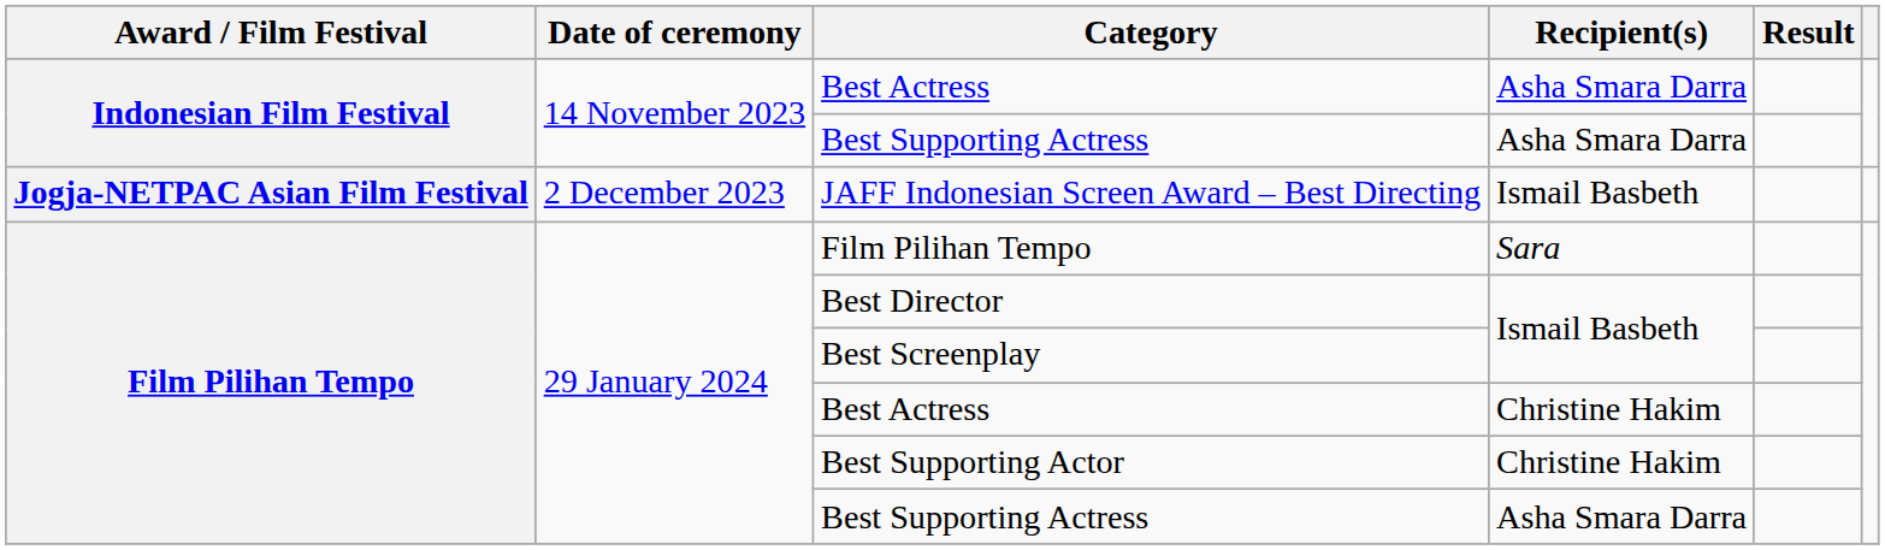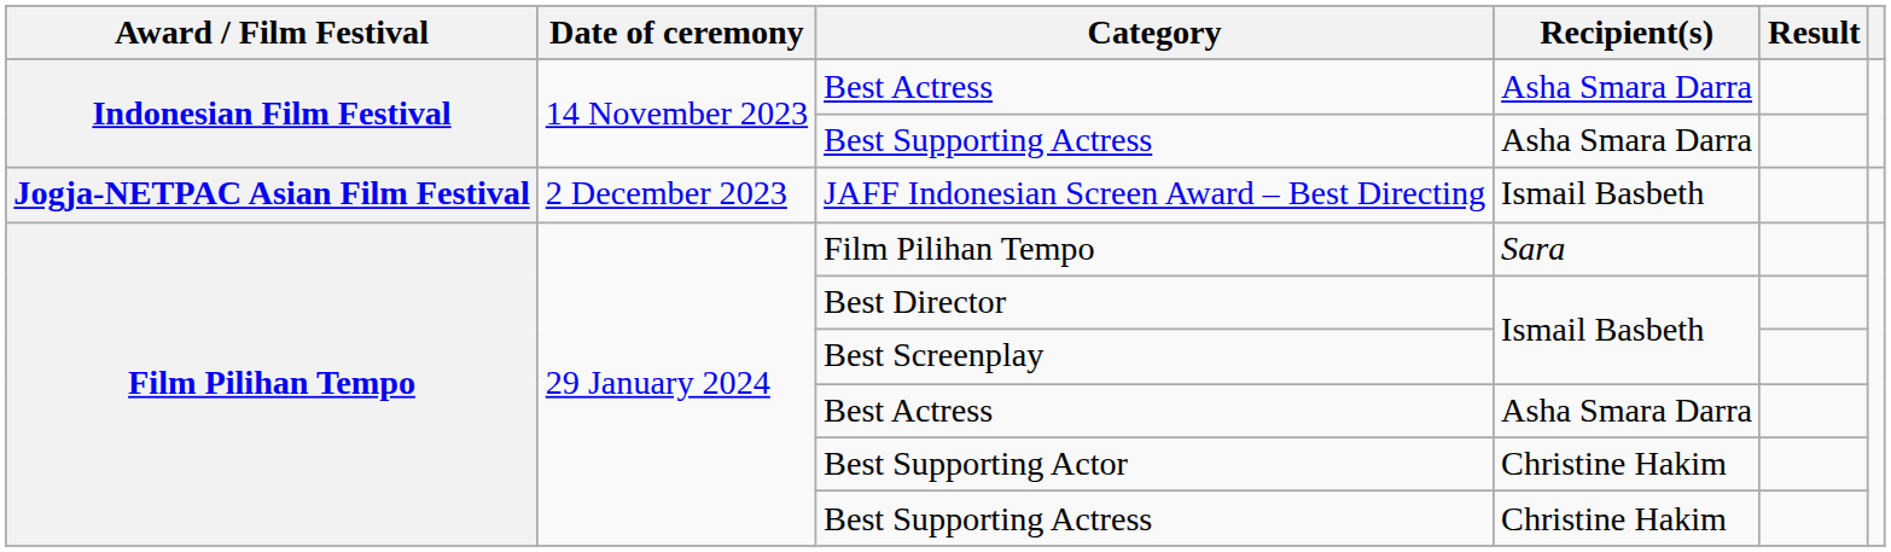Film Pilihan Tempo / Best Actress | Recipient(s): Christine Hakim -> Asha Smara Darra
Film Pilihan Tempo / Best Supporting Actress | Recipient(s): Asha Smara Darra -> Christine Hakim
